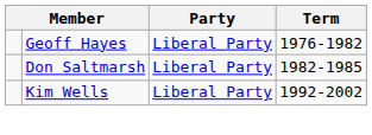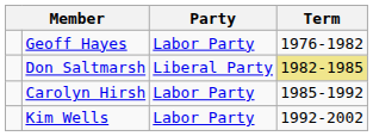Geoff Hayes | Party: Liberal Party -> Labor Party
Don Saltmarsh | Term: no background -> khaki background
+ row: Carolyn Hirsh | Labor Party | 1985-1992
Kim Wells | Party: Liberal Party -> Labor Party
